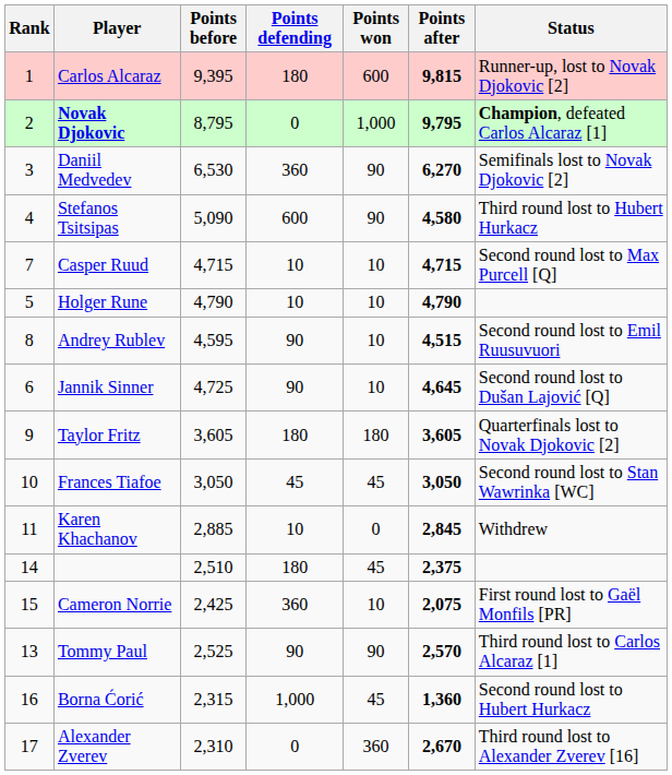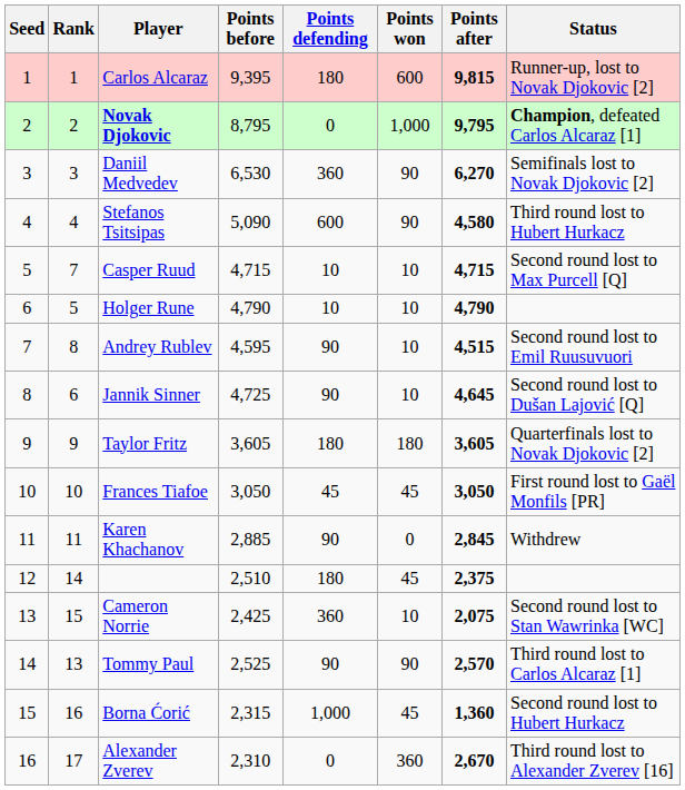+ column: Seed | 1 | 2 | 3 | 4 | 5 | 6 | 7 | 8 | 9 | 10 | 11 | 12 | 13 | 14 | 15 | 16
Frances Tiafoe | Status: Second round lost to Stan Wawrinka [WC] -> First round lost to Gaël Monfils [PR]
Karen Khachanov | Points defending: 10 -> 90
Cameron Norrie | Status: First round lost to Gaël Monfils [PR] -> Second round lost to Stan Wawrinka [WC]
